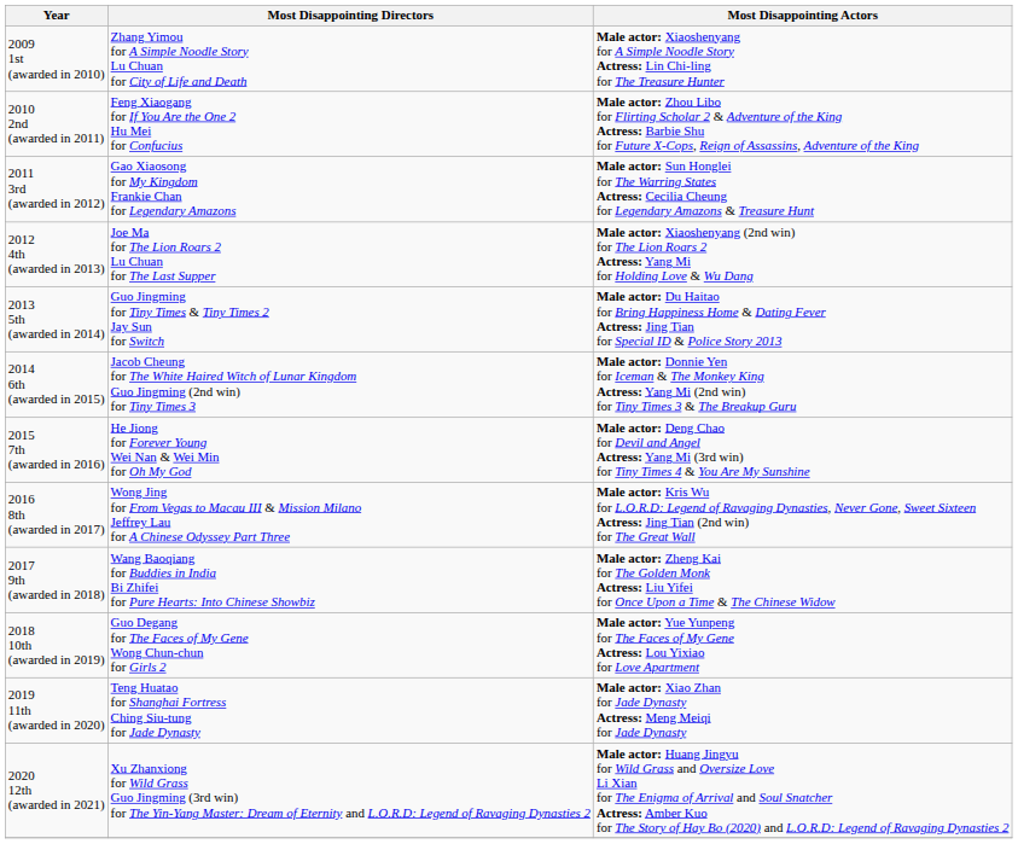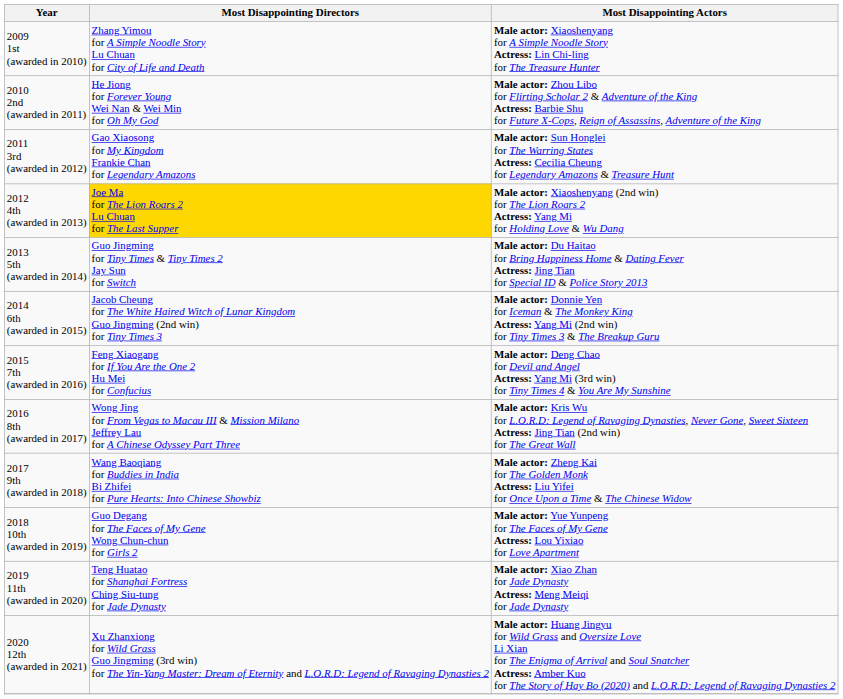2010 2nd (awarded in 2011) | Most Disappointing Directors: Feng Xiaogang for If You Are the One 2 Hu Mei for Confucius -> He Jiong for Forever Young Wei Nan & Wei Min for Oh My God
2012 4th (awarded in 2013) | Most Disappointing Directors: no background -> gold background
2015 7th (awarded in 2016) | Most Disappointing Directors: He Jiong for Forever Young Wei Nan & Wei Min for Oh My God -> Feng Xiaogang for If You Are the One 2 Hu Mei for Confucius
